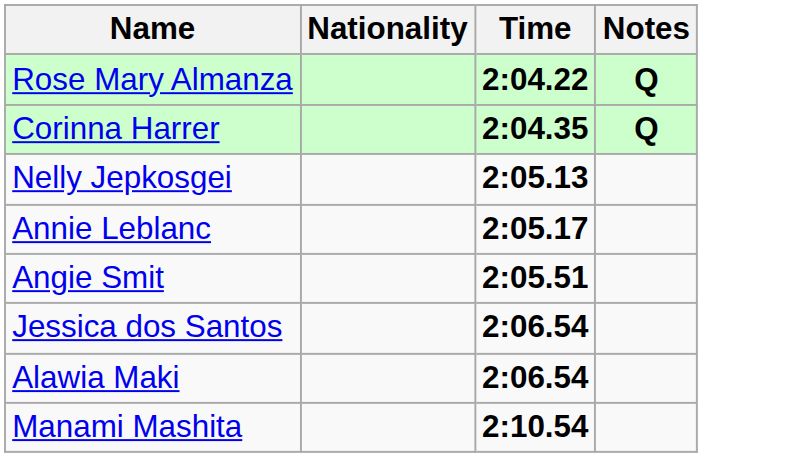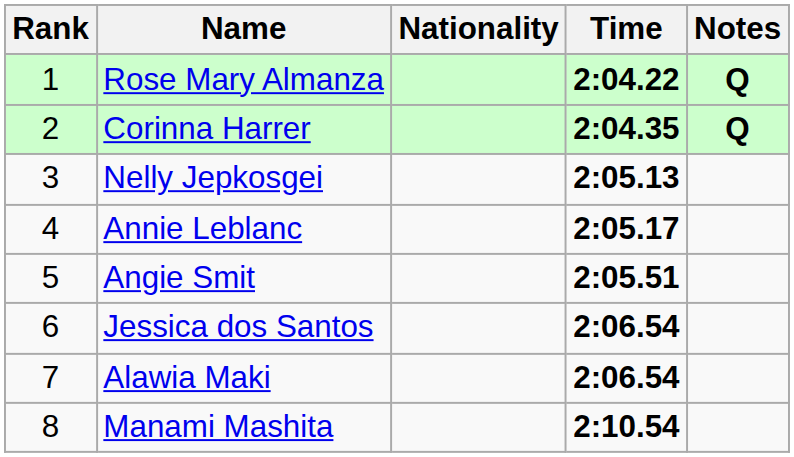+ column: Rank | 1 | 2 | 3 | 4 | 5 | 6 | 7 | 8
